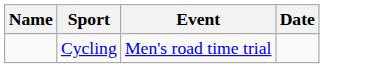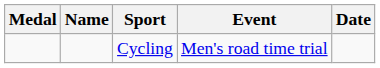+ column: Medal
